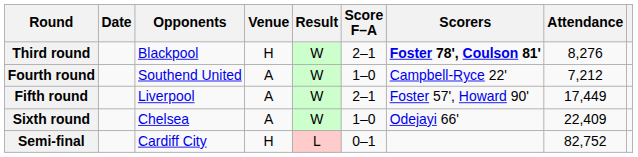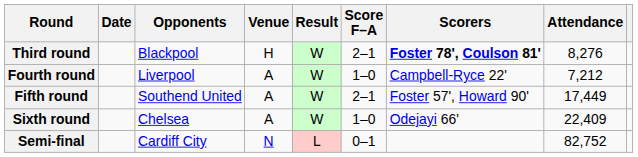Fourth round | Opponents: Southend United -> Liverpool
Fifth round | Opponents: Liverpool -> Southend United
Semi-final | Venue: H -> N
